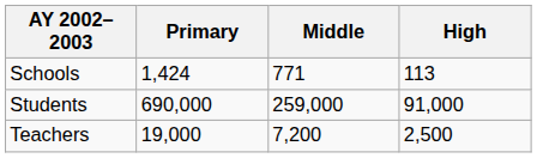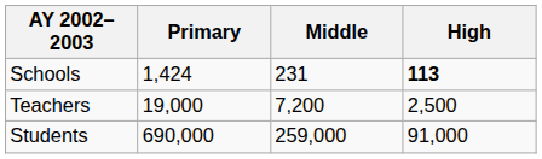Schools | Middle: 771 -> 231
Schools | High: normal -> bold
rows swapped: Teachers <-> Students
